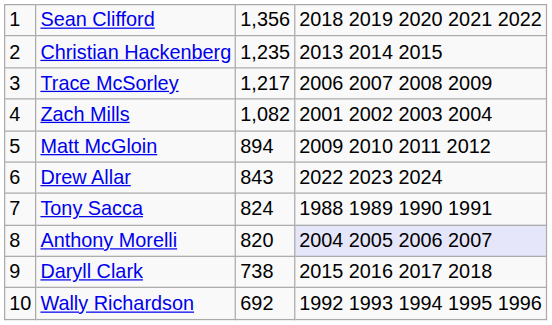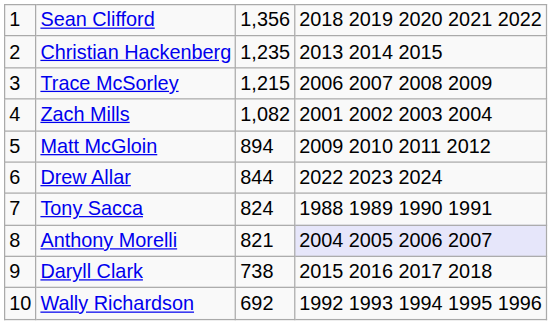Trace McSorley | column 3: 1,217 -> 1,215
Drew Allar | column 3: 843 -> 844
Anthony Morelli | column 3: 820 -> 821
